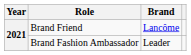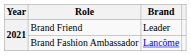Brand Friend | Brand: Lancôme -> Leader
Brand Fashion Ambassador | Brand: Leader -> Lancôme
